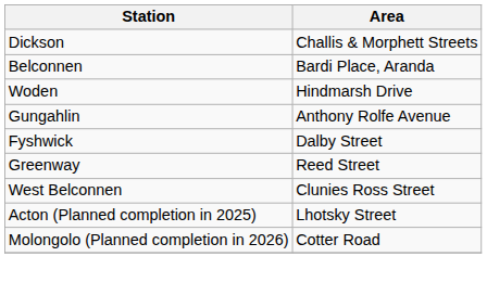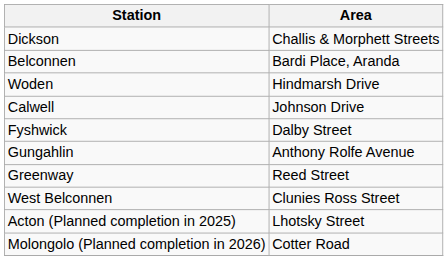+ row: Calwell | Johnson Drive
rows swapped: Fyshwick <-> Gungahlin
